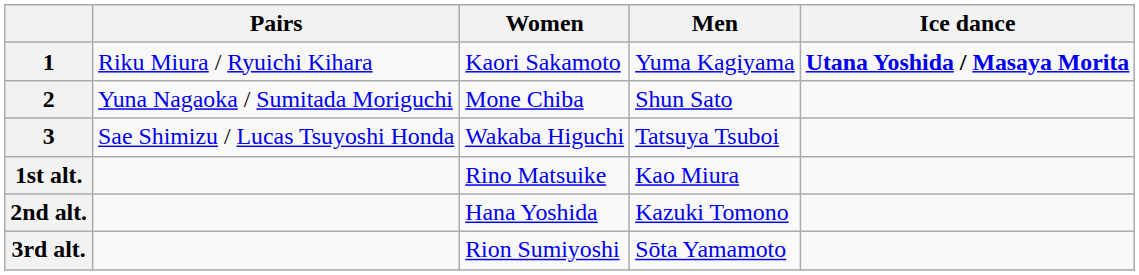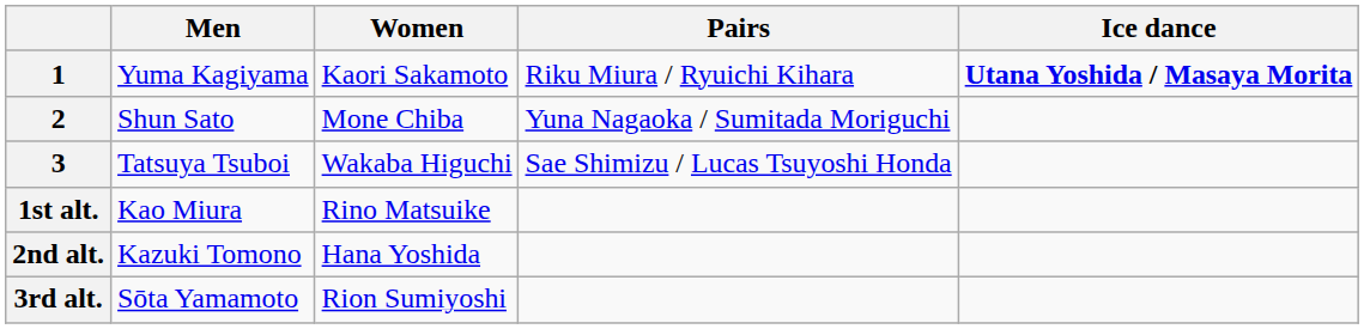columns swapped: Men <-> Pairs
